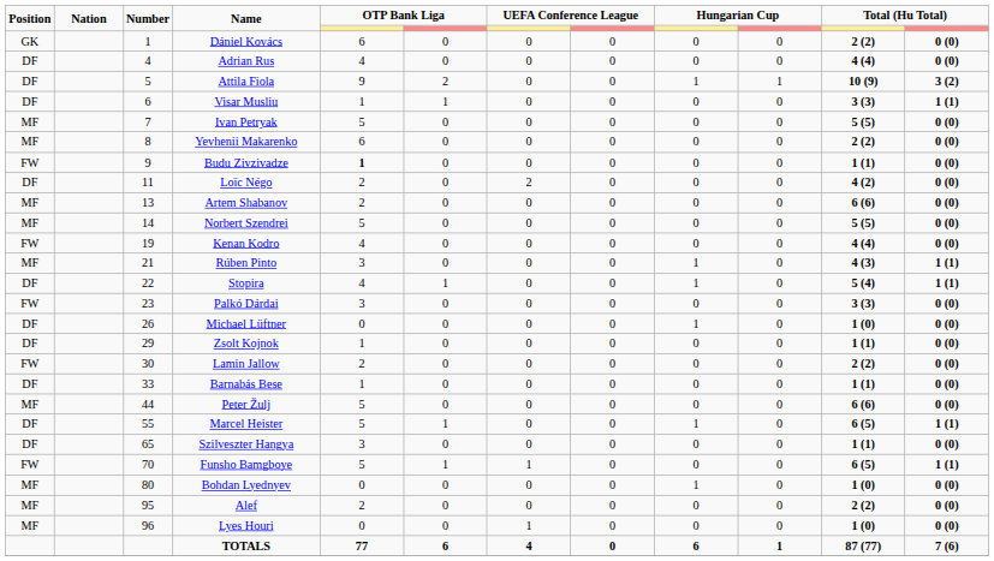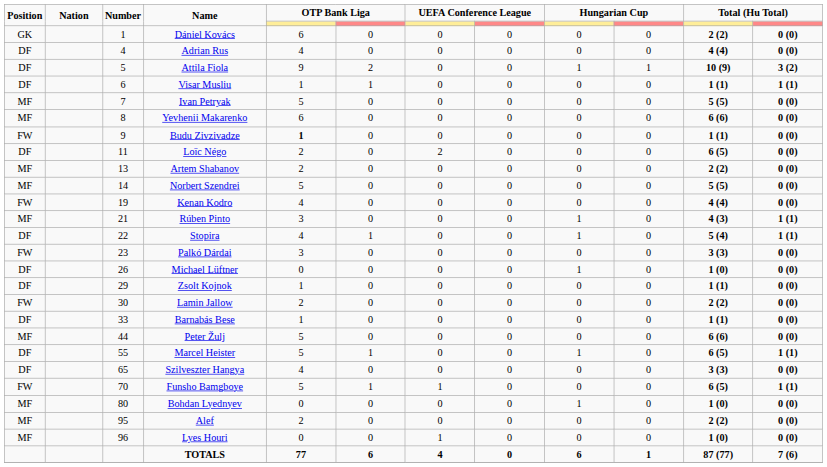Visar Musliu | column 11: 3 (3) -> 1 (1)
Yevhenii Makarenko | column 11: 2 (2) -> 6 (6)
Loïc Négo | column 11: 4 (2) -> 6 (5)
Artem Shabanov | column 11: 6 (6) -> 2 (2)
Szilveszter Hangya | column 5: 3 -> 4
Szilveszter Hangya | column 11: 1 (1) -> 3 (3)
